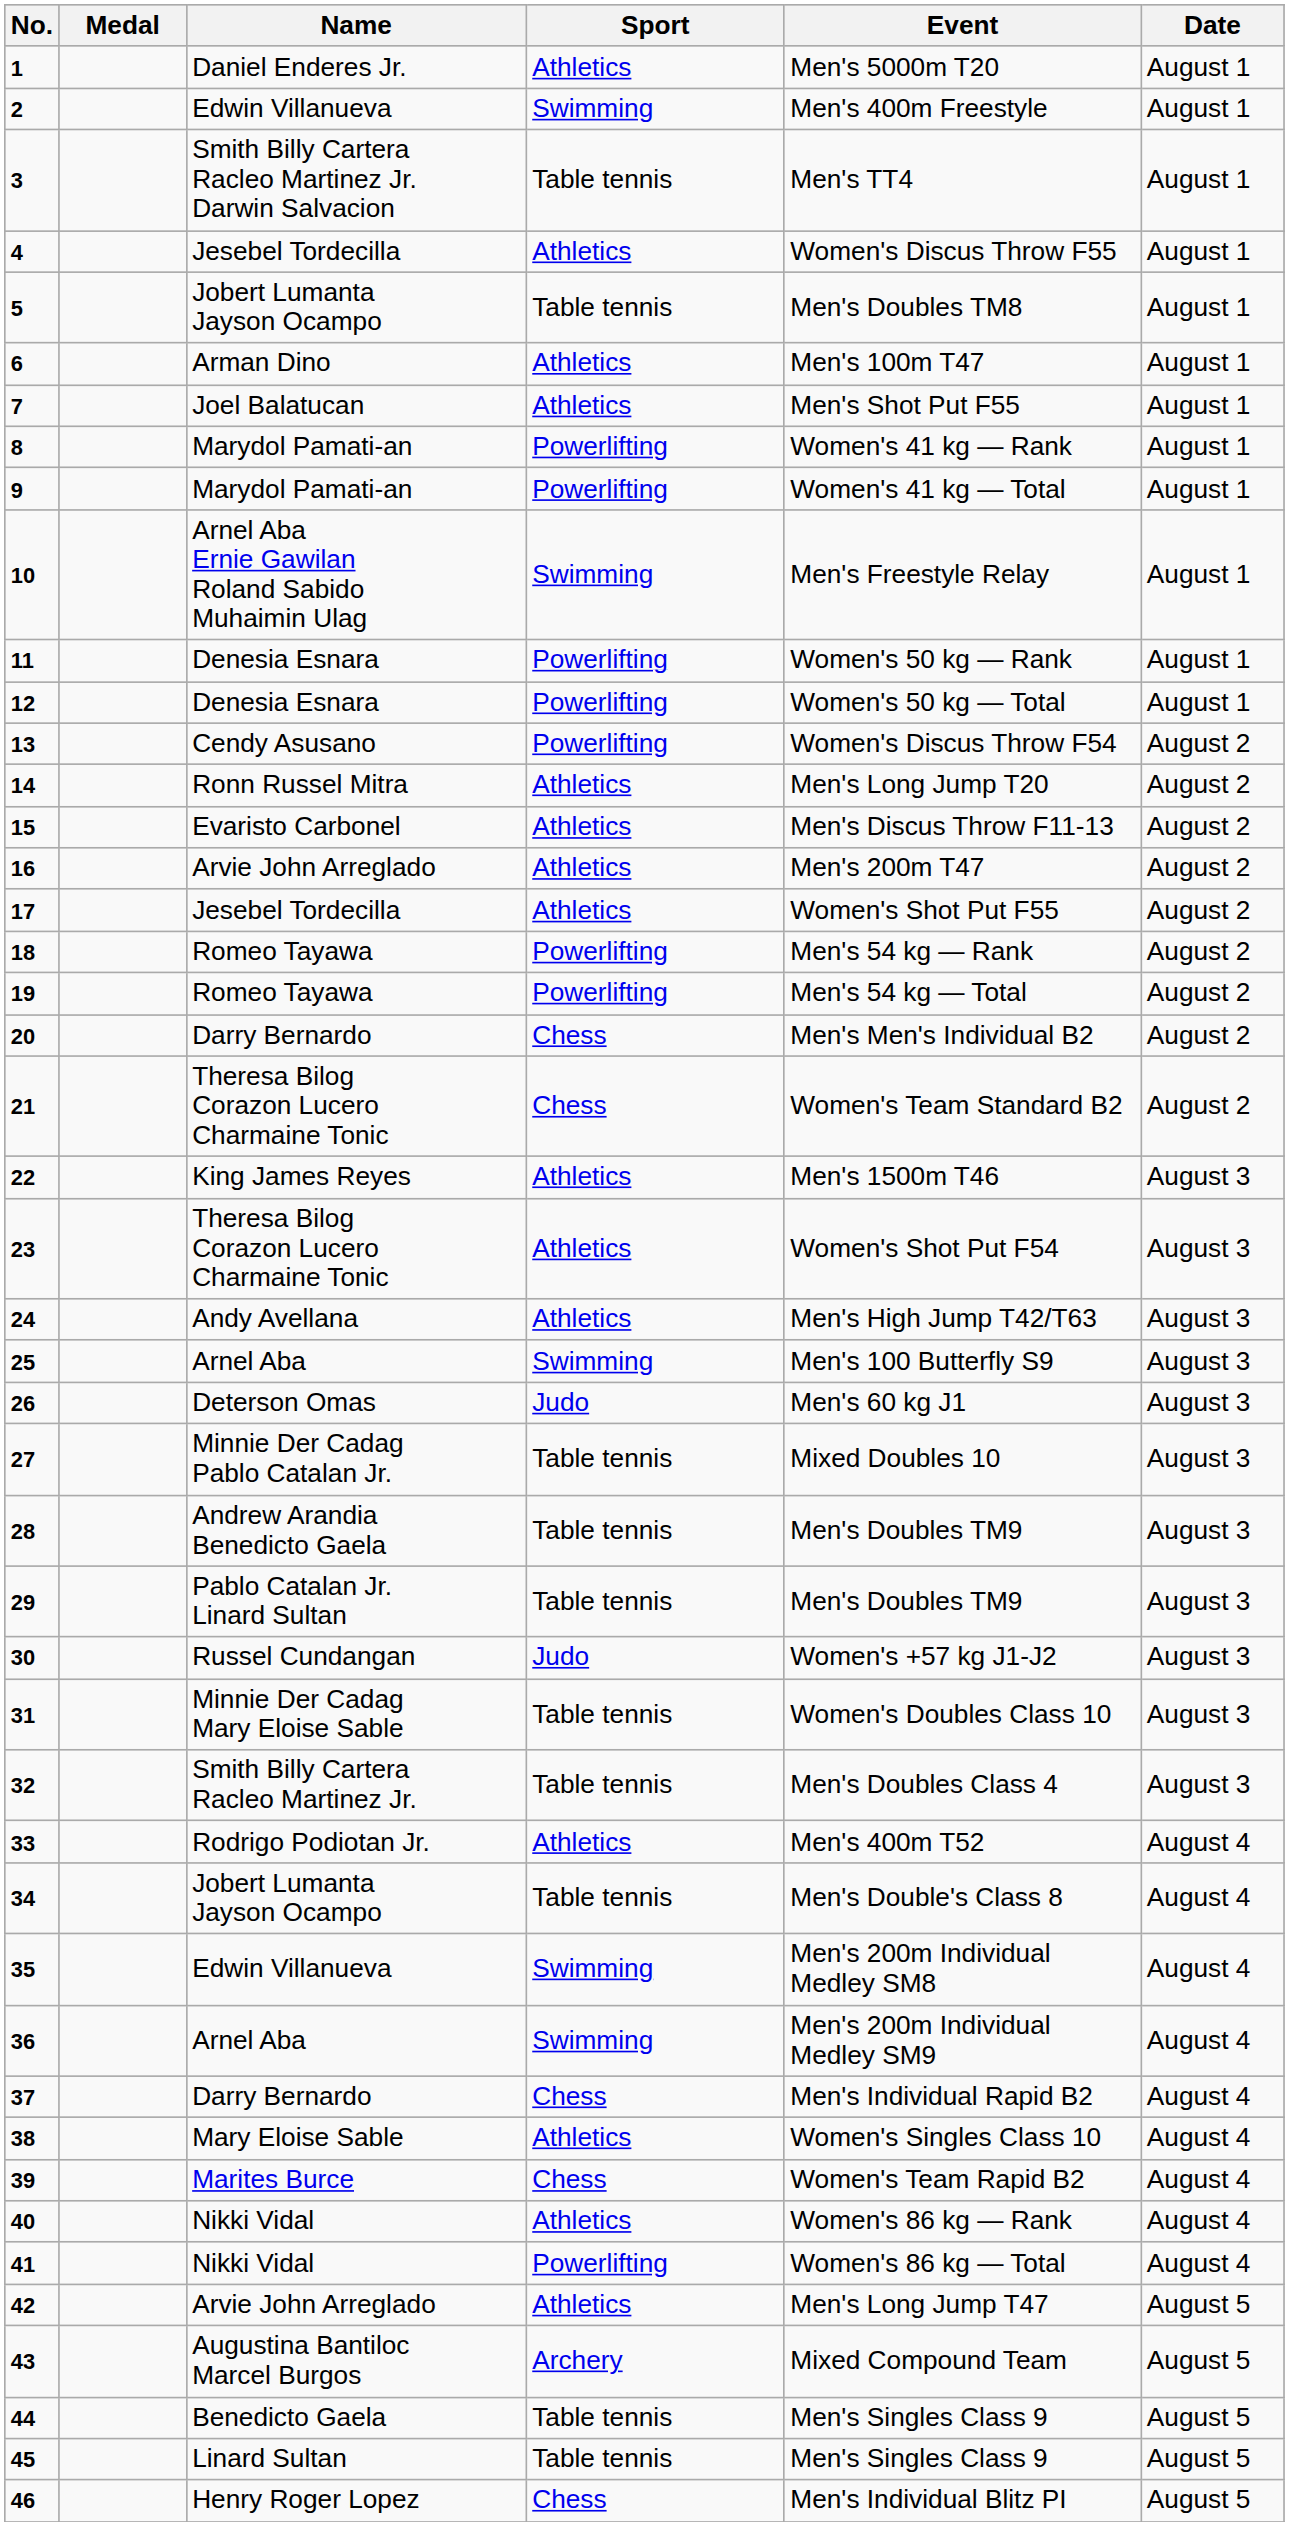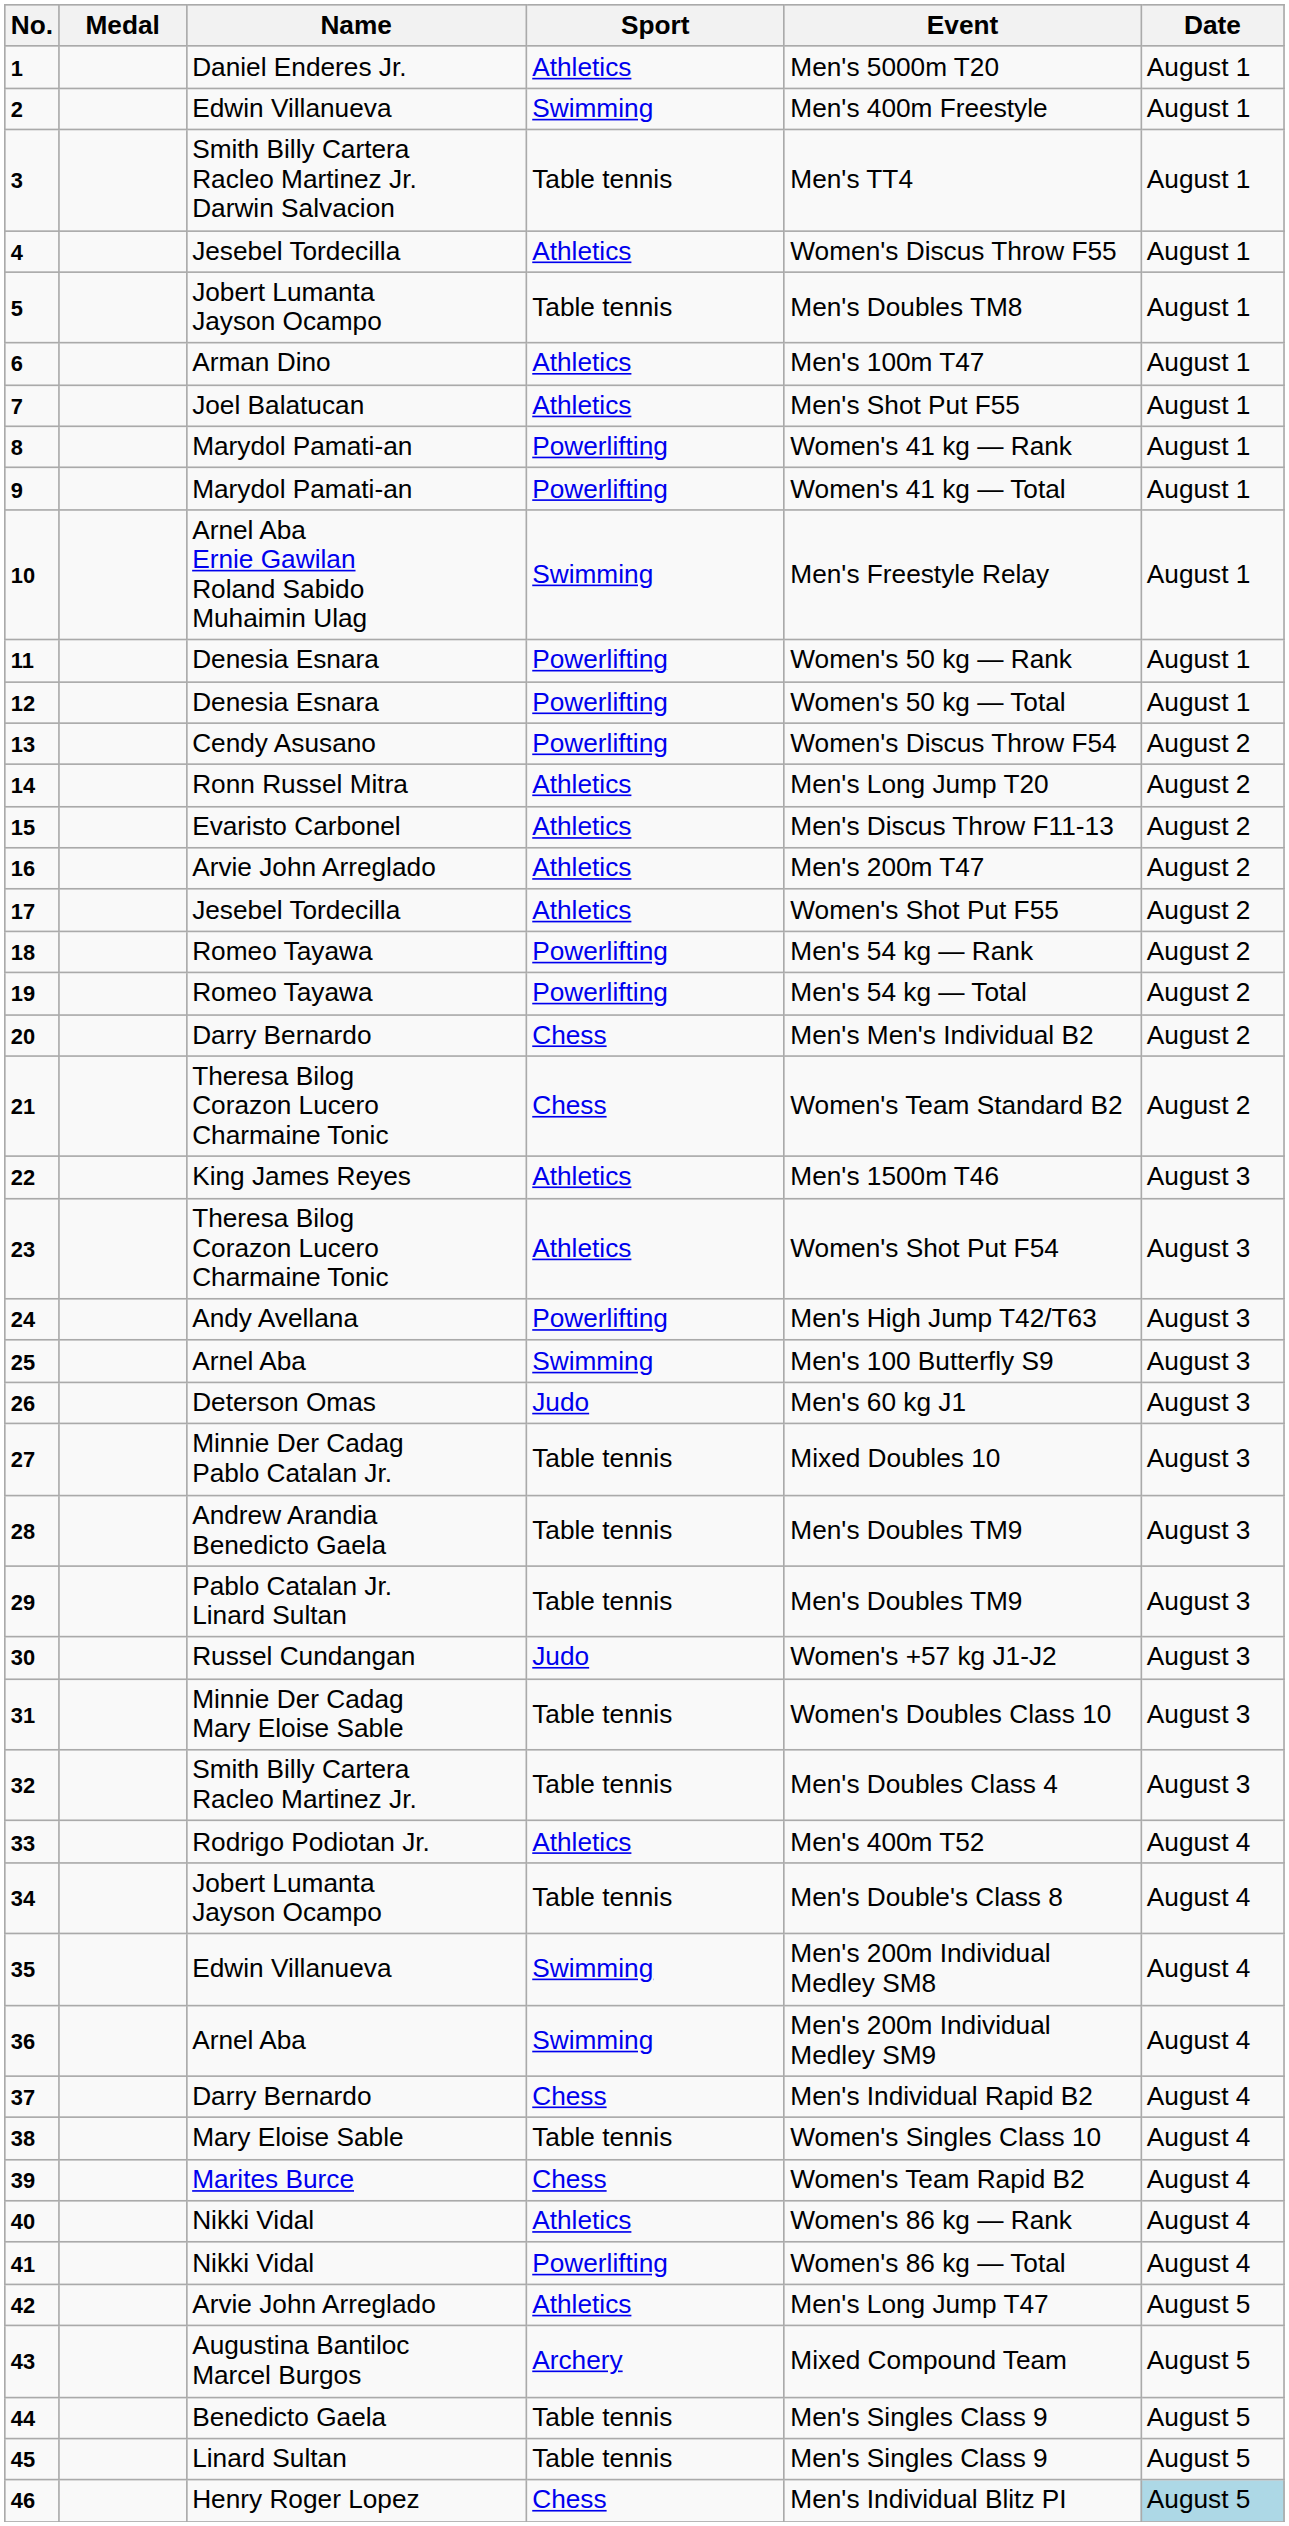24 | Sport: Athletics -> Powerlifting
38 | Sport: Athletics -> Table tennis
46 | Date: no background -> lightblue background
